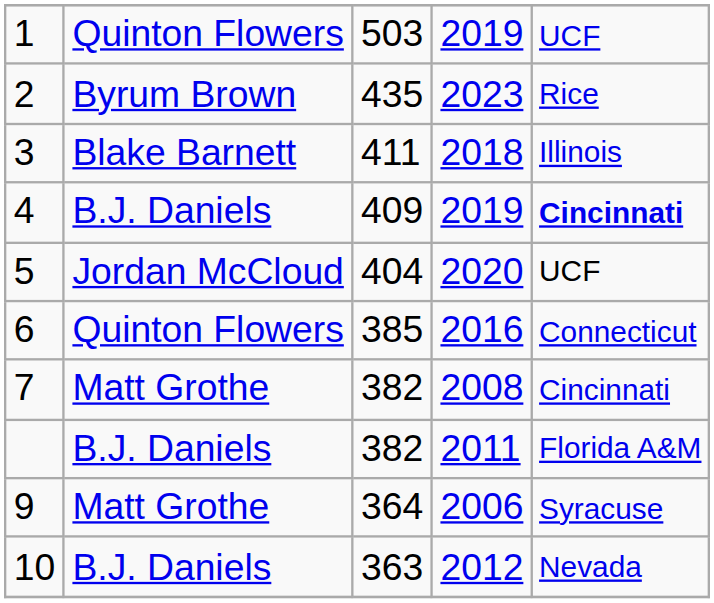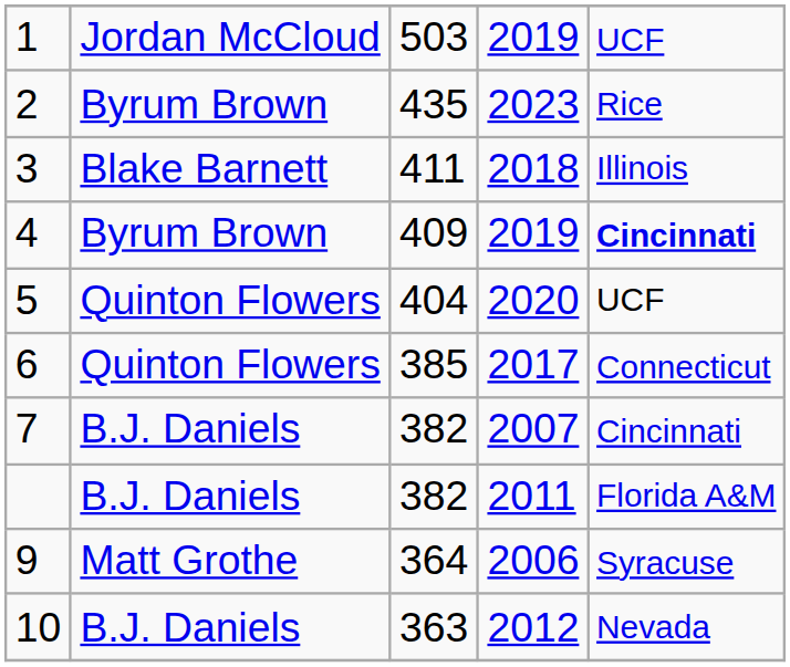1 | column 2: Quinton Flowers -> Jordan McCloud
4 | column 2: B.J. Daniels -> Byrum Brown
5 | column 2: Jordan McCloud -> Quinton Flowers
6 | column 4: 2016 -> 2017
7 | column 2: Matt Grothe -> B.J. Daniels
7 | column 4: 2008 -> 2007
